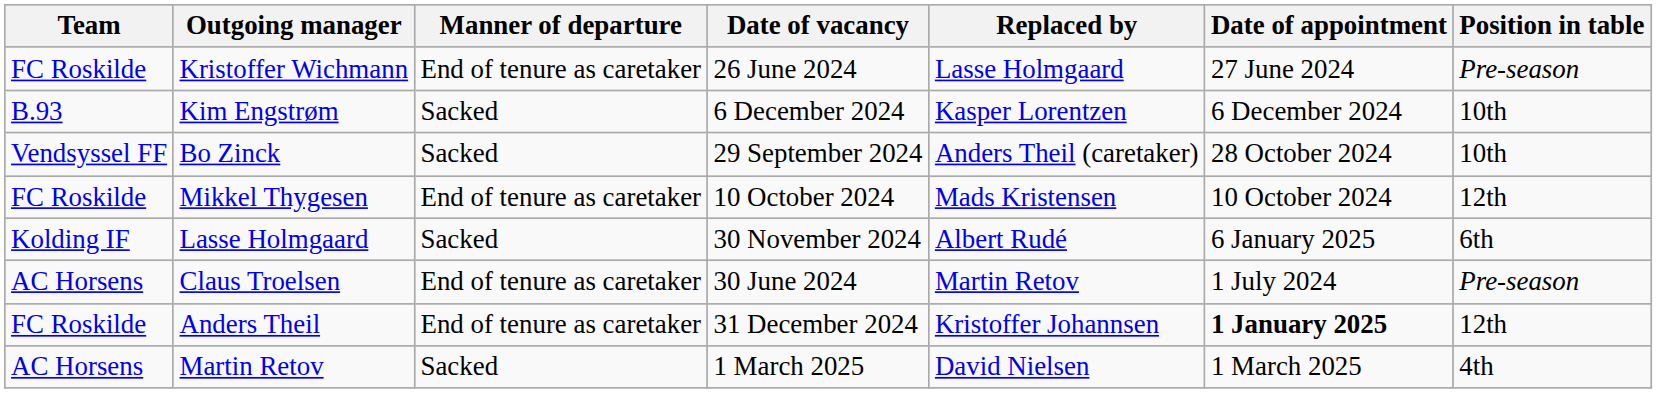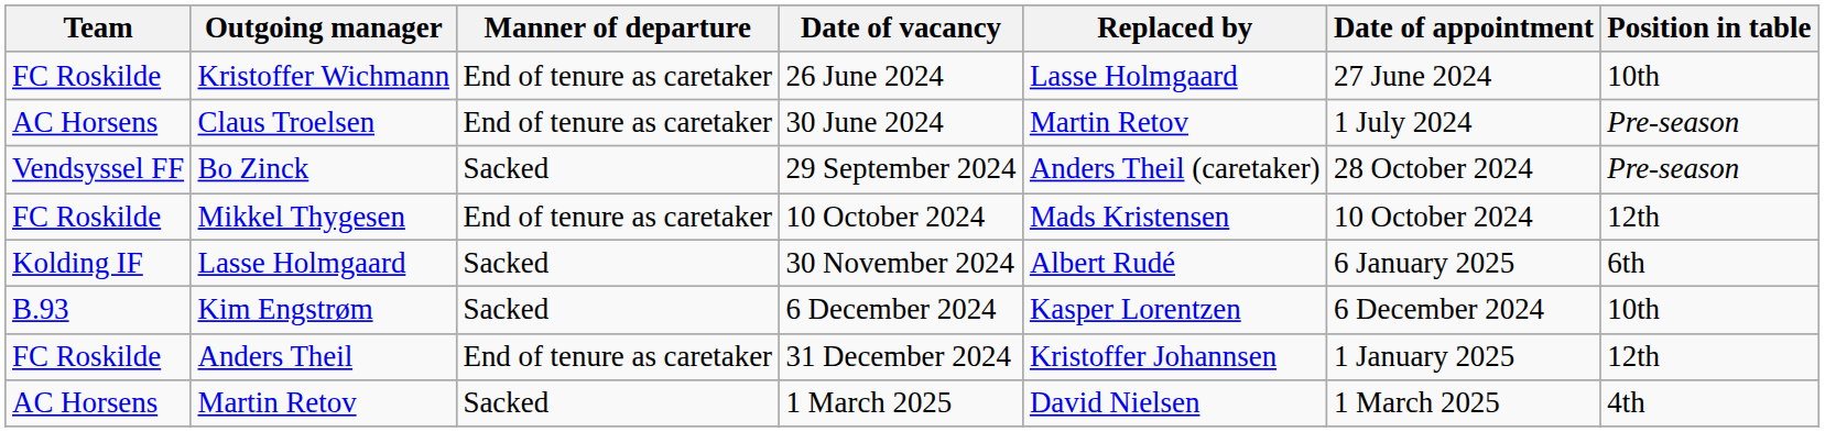Kristoffer Wichmann | Position in table: Pre-season -> 10th
rows swapped: Claus Troelsen <-> Kim Engstrøm
Bo Zinck | Position in table: 10th -> Pre-season
Anders Theil | Date of appointment: bold -> normal
